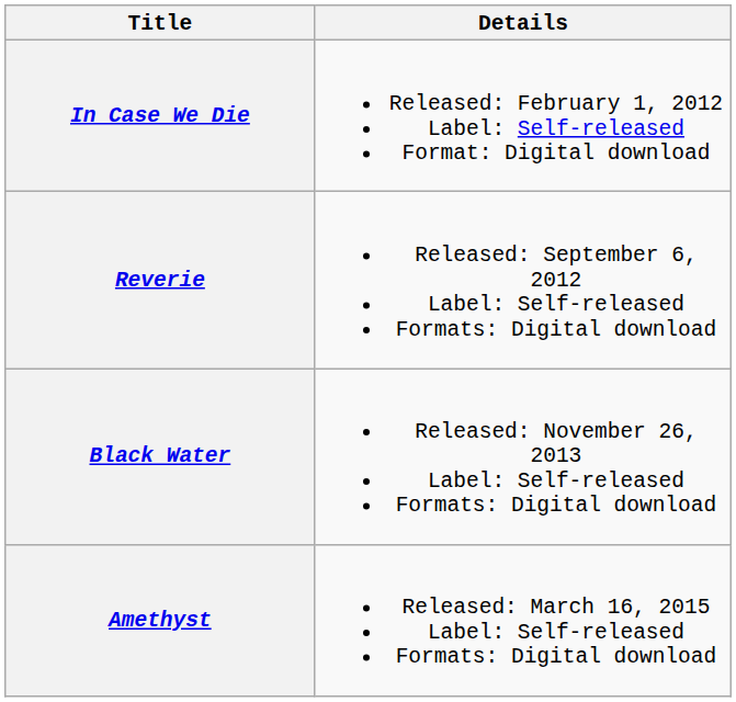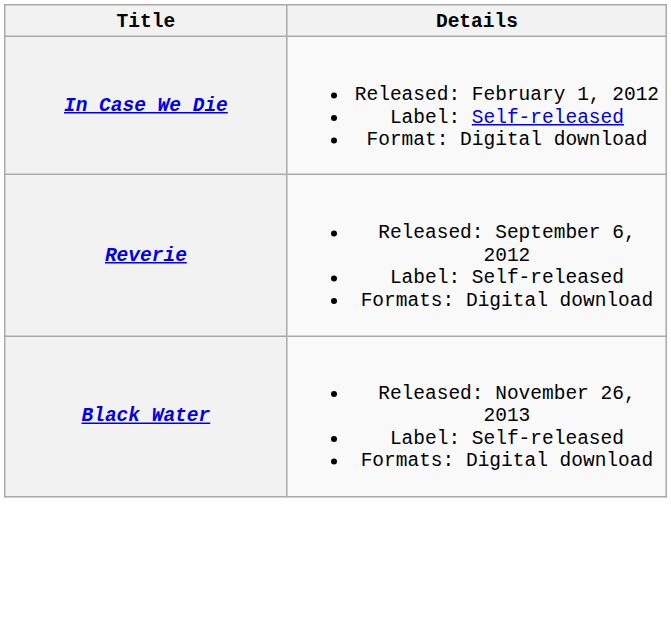- row: Amethyst | Released: March 16, 2015 Label: Self-released Formats: Digital download
